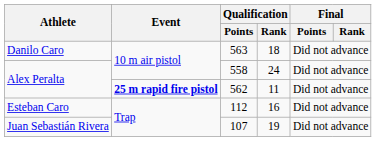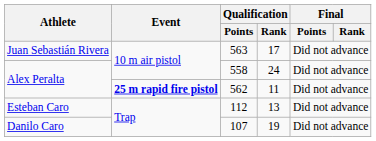563 | Athlete: Danilo Caro -> Juan Sebastián Rivera
563 | Qualification / Rank: 18 -> 17
112 | Qualification / Rank: 16 -> 13
107 | Athlete: Juan Sebastián Rivera -> Danilo Caro
